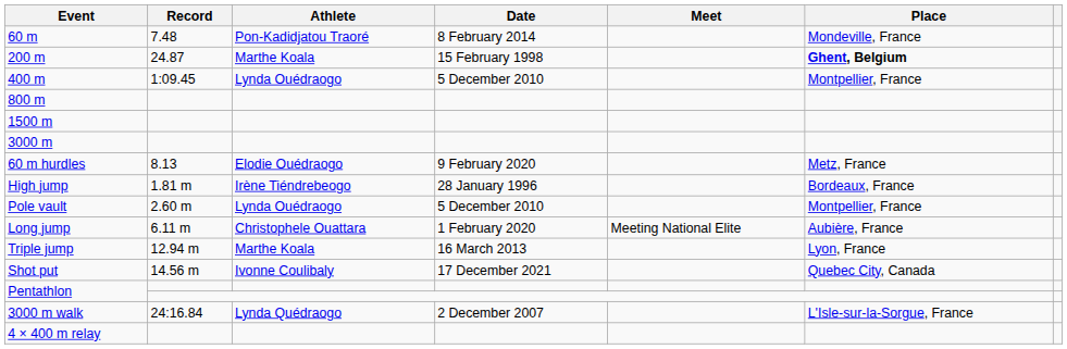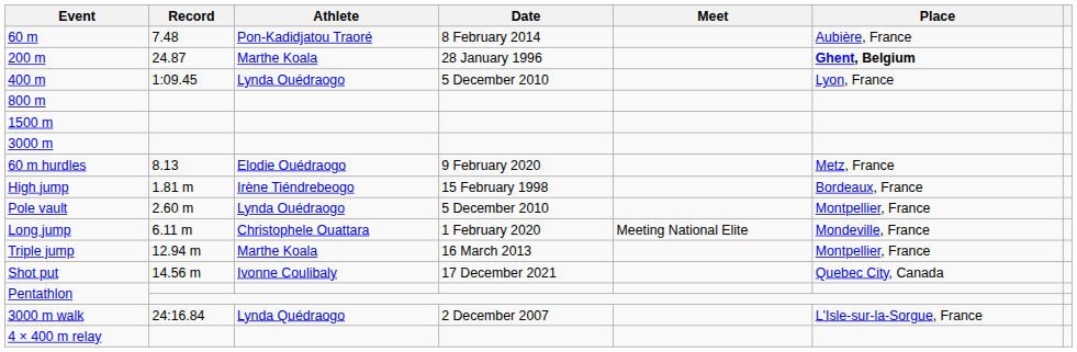60 m | Place: Mondeville, France -> Aubière, France
200 m | Date: 15 February 1998 -> 28 January 1996
400 m | Place: Montpellier, France -> Lyon, France
High jump | Date: 28 January 1996 -> 15 February 1998
Long jump | Place: Aubière, France -> Mondeville, France
Triple jump | Place: Lyon, France -> Montpellier, France
